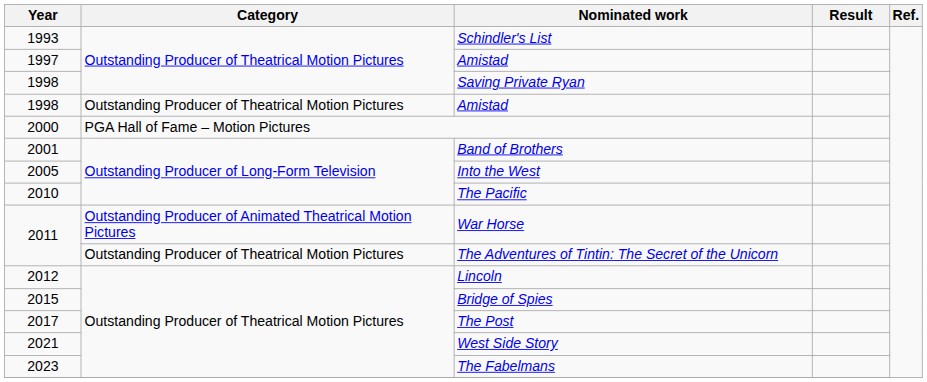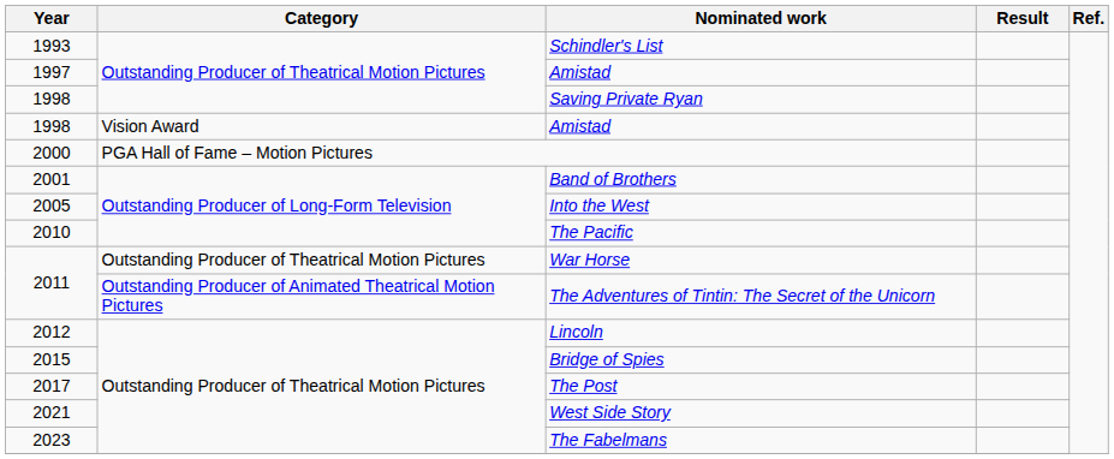1998 / Amistad | Category: Outstanding Producer of Theatrical Motion Pictures -> Vision Award
War Horse | Category: Outstanding Producer of Animated Theatrical Motion Pictures -> Outstanding Producer of Theatrical Motion Pictures
The Adventures of Tintin: The Secret of the Unicorn | Category: Outstanding Producer of Theatrical Motion Pictures -> Outstanding Producer of Animated Theatrical Motion Pictures
